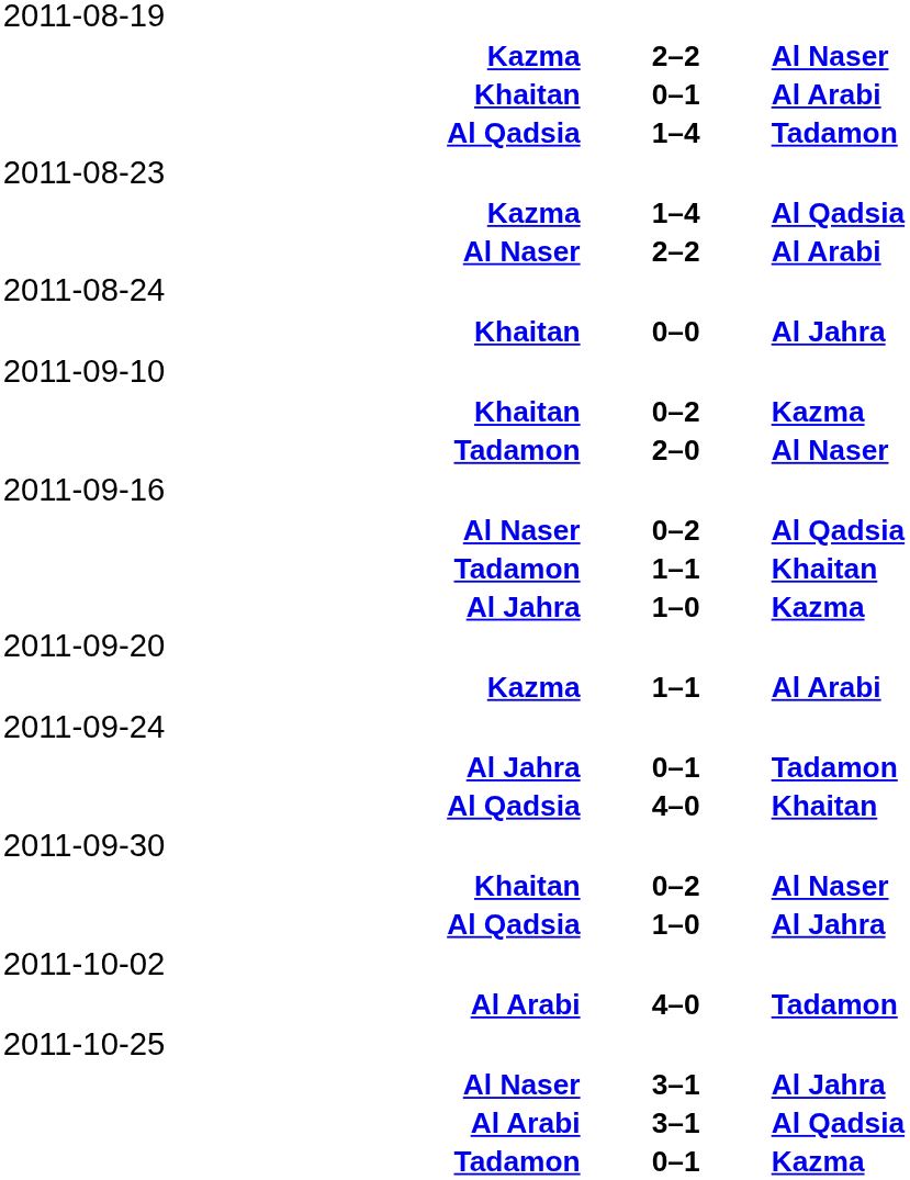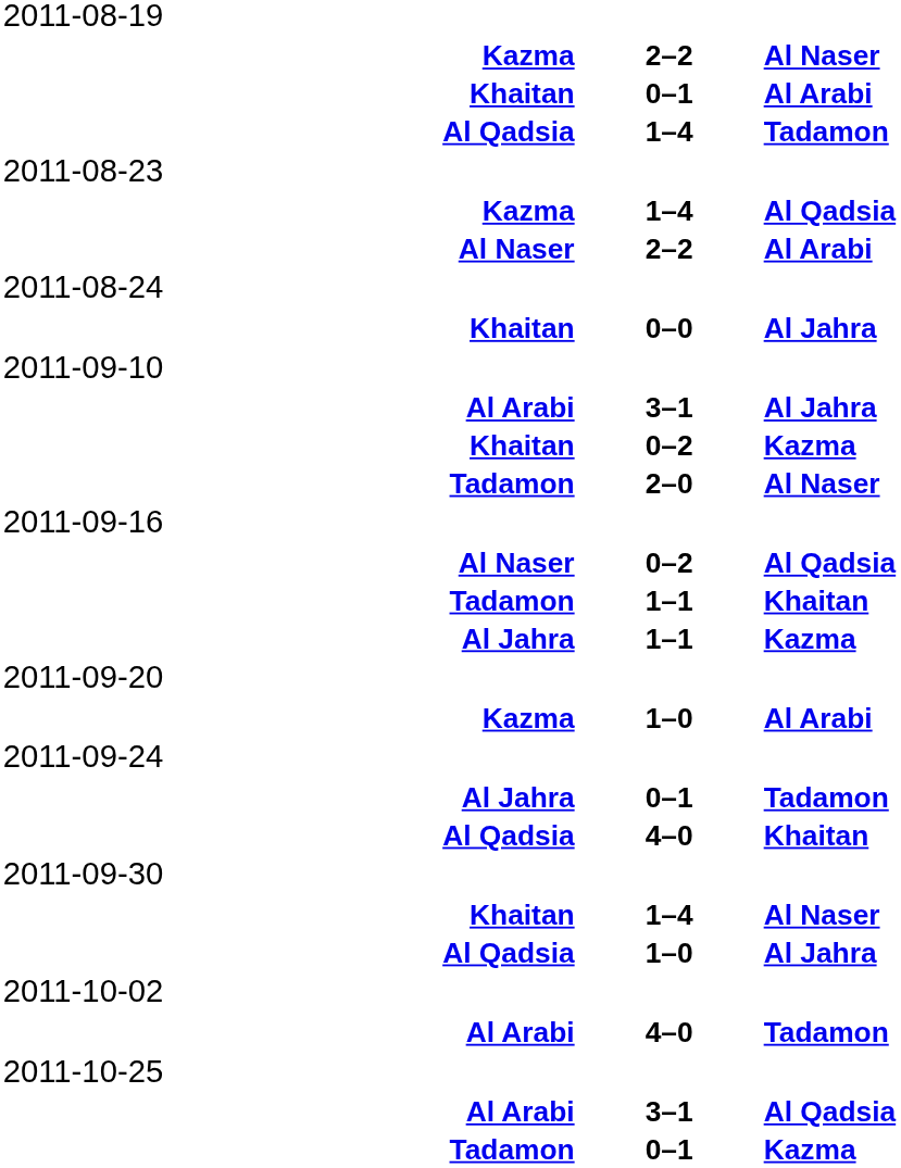+ row: Al Arabi | 3–1 | Al Jahra
Al Jahra / Kazma | column 2: 1–0 -> 1–1
Kazma / Al Arabi | column 2: 1–1 -> 1–0
Khaitan / Al Naser | column 2: 0–2 -> 1–4
- row: Al Naser | 3–1 | Al Jahra
